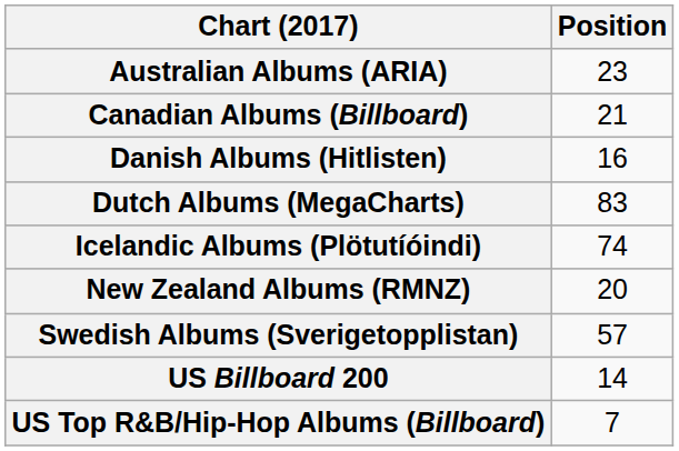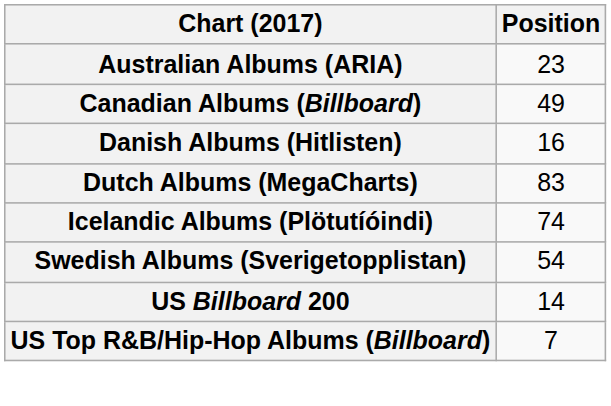Canadian Albums (Billboard) | Position: 21 -> 49
- row: New Zealand Albums (RMNZ) | 20
Swedish Albums (Sverigetopplistan) | Position: 57 -> 54
